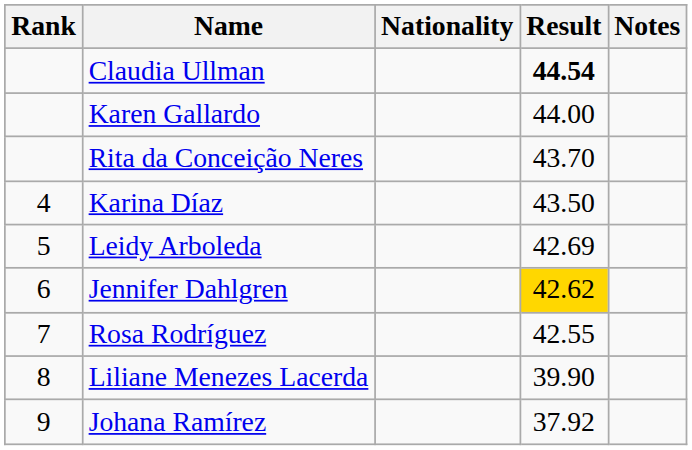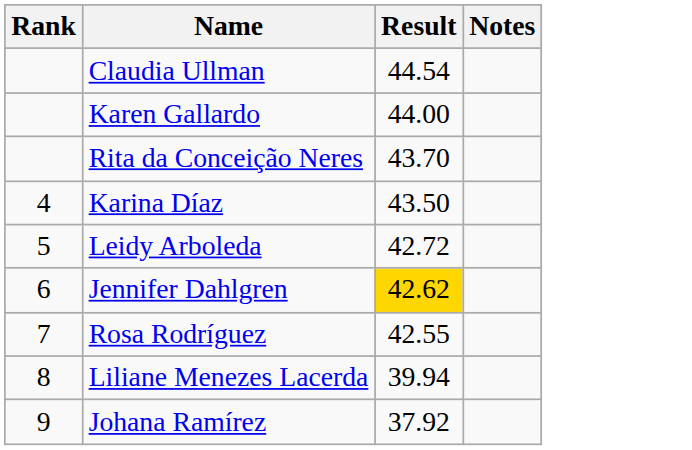- column: Nationality
Claudia Ullman | Result: bold -> normal
Leidy Arboleda | Result: 42.69 -> 42.72
Liliane Menezes Lacerda | Result: 39.90 -> 39.94
